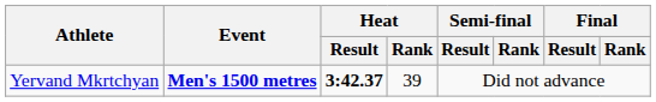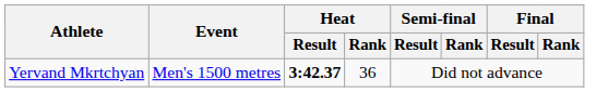Yervand Mkrtchyan | Event: bold -> normal
Yervand Mkrtchyan | Heat / Rank: 39 -> 36
